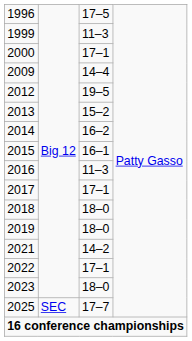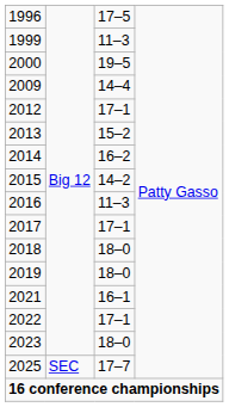2000 | column 3: 17–1 -> 19–5
2012 | column 3: 19–5 -> 17–1
2015 | column 3: 16–1 -> 14–2
2021 | column 3: 14–2 -> 16–1
